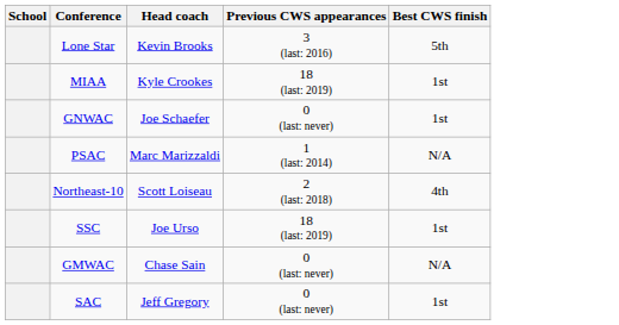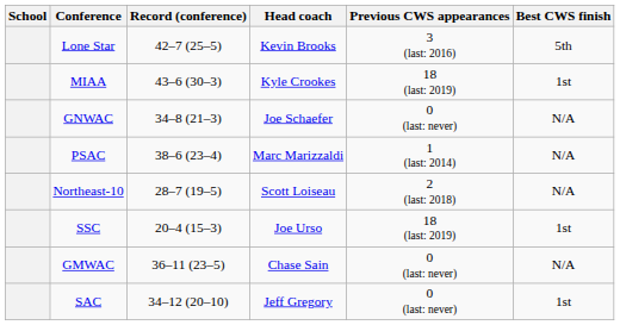+ column: Record (conference) | 42–7 (25–5) | 43–6 (30–3) | 34–8 (21–3) | 38–6 (23–4) | 28–7 (19–5) | 20–4 (15–3) | 36–11 (23–5) | 34–12 (20–10)
GNWAC | Best CWS finish: 1st -> N/A
Northeast-10 | Best CWS finish: 4th -> N/A
